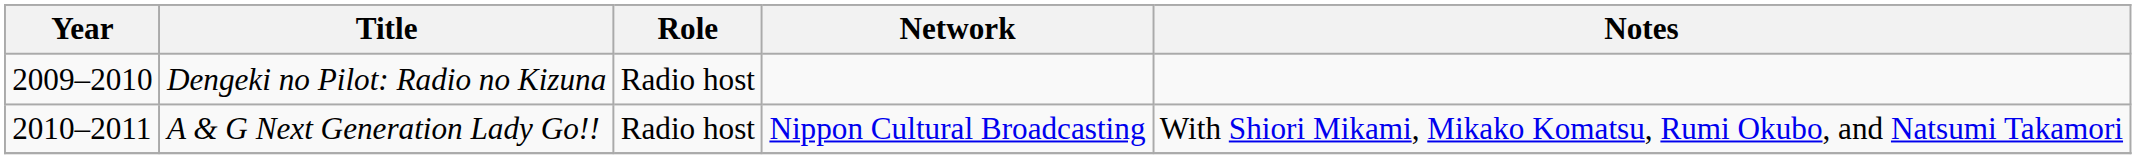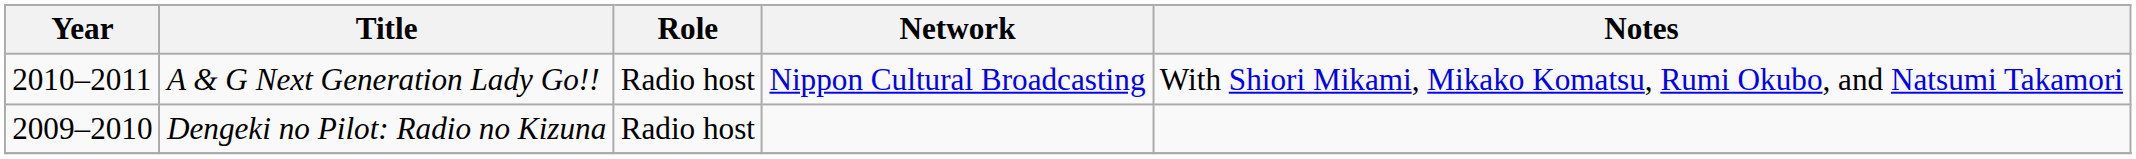rows swapped: Dengeki no Pilot: Radio no Kizuna <-> A & G Next Generation Lady Go!!
